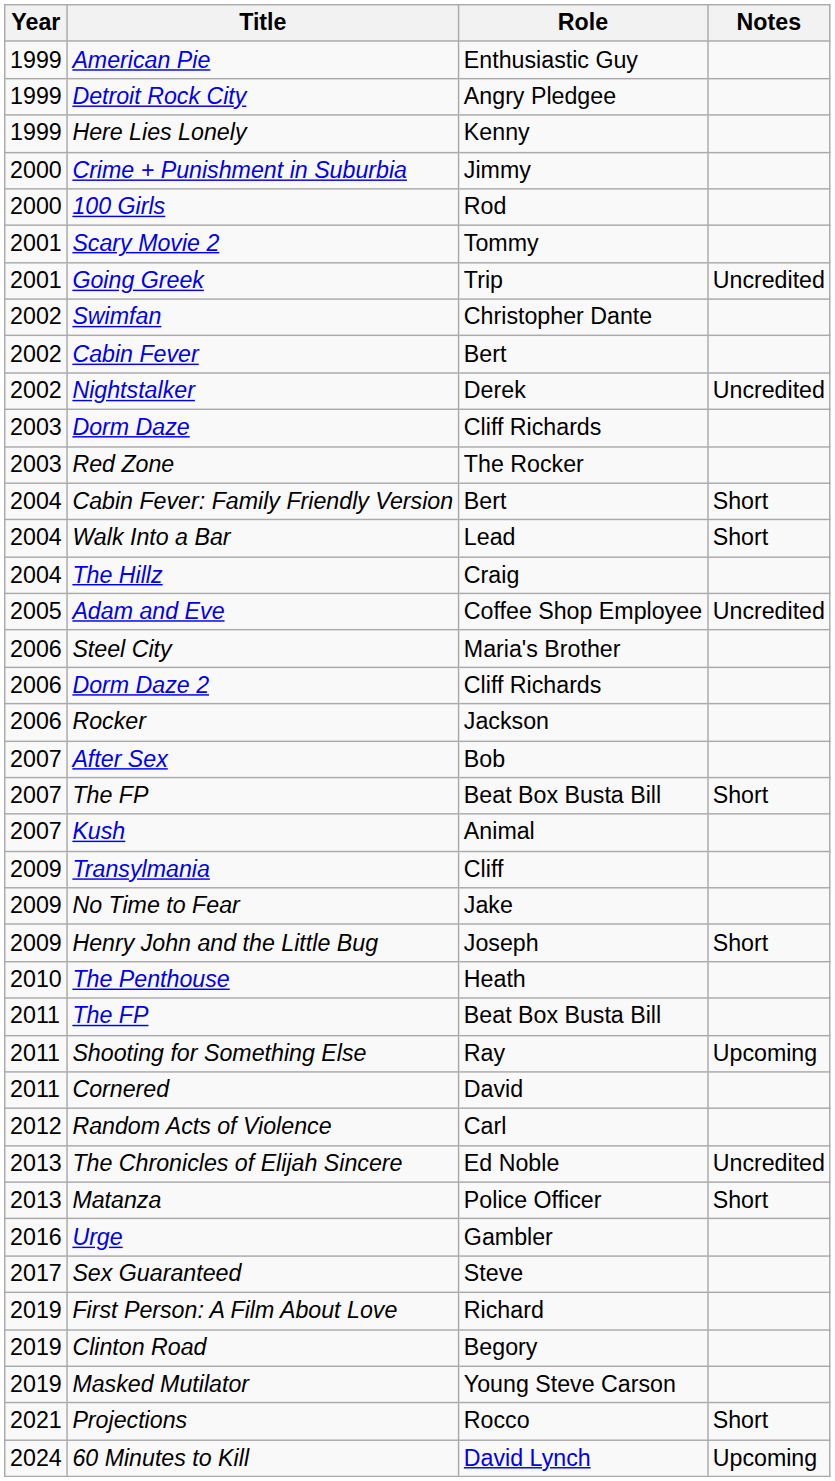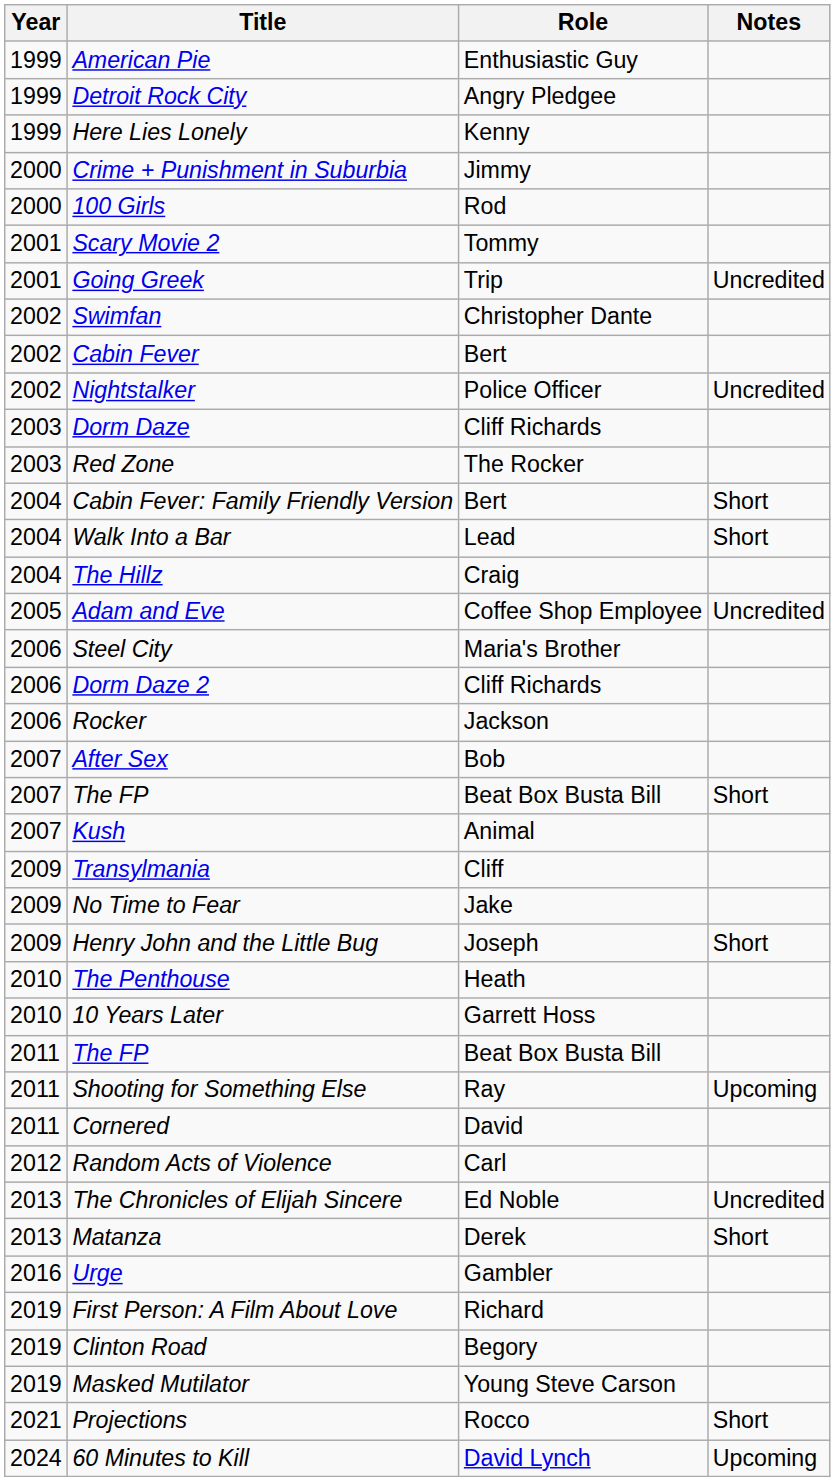Nightstalker | Role: Derek -> Police Officer
+ row: 2010 | 10 Years Later | Garrett Hoss
Matanza | Role: Police Officer -> Derek
- row: 2017 | Sex Guaranteed | Steve
